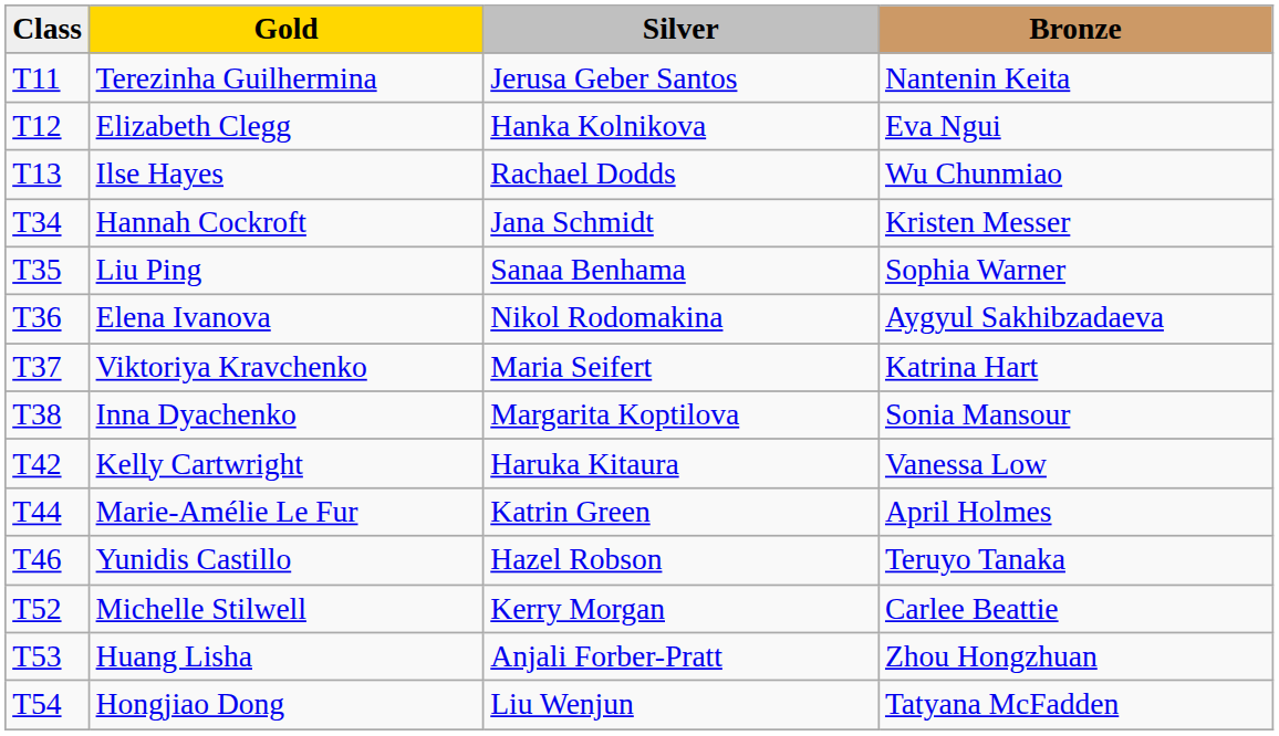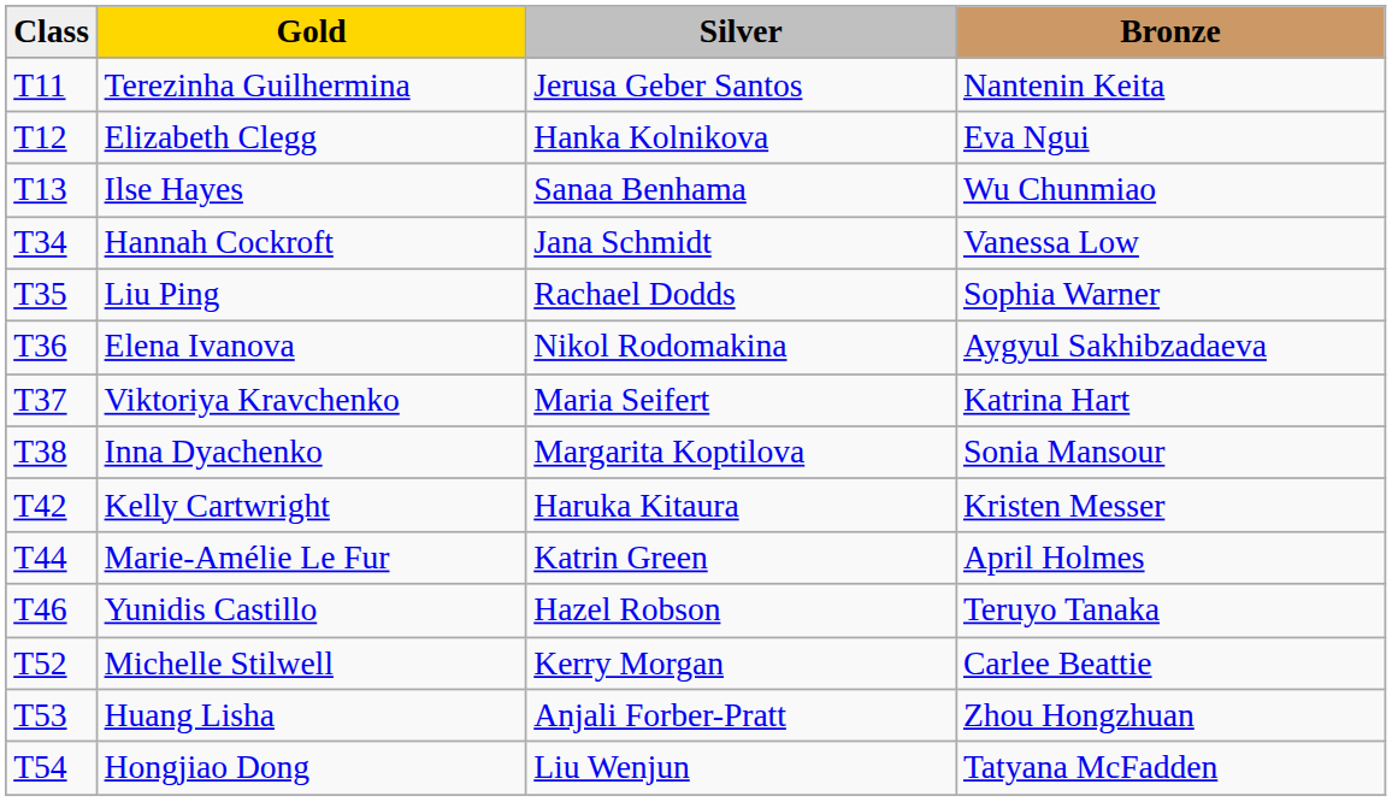Ilse Hayes | Silver: Rachael Dodds -> Sanaa Benhama
Hannah Cockroft | Bronze: Kristen Messer -> Vanessa Low
Liu Ping | Silver: Sanaa Benhama -> Rachael Dodds
Kelly Cartwright | Bronze: Vanessa Low -> Kristen Messer
